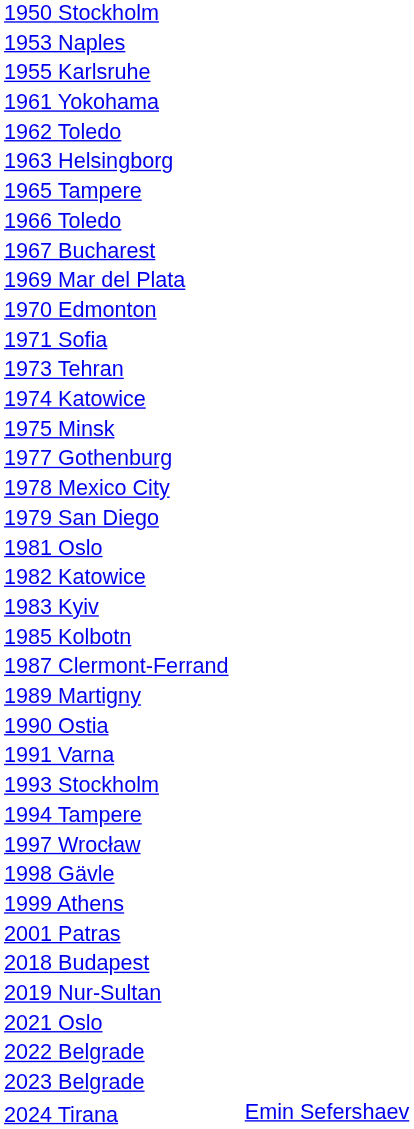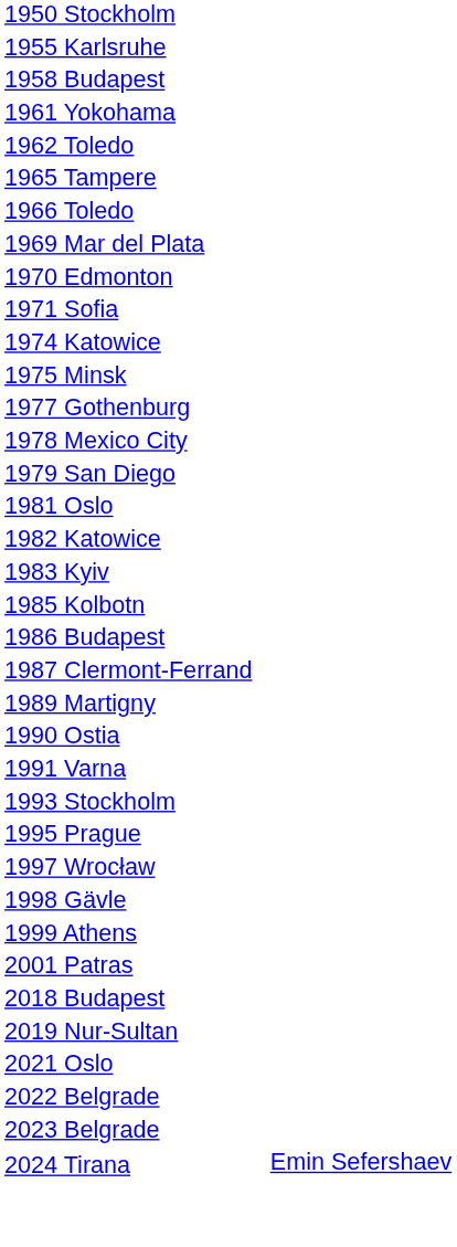- row: 1953 Naples
+ row: 1958 Budapest
- row: 1963 Helsingborg
- row: 1967 Bucharest
- row: 1973 Tehran
+ row: 1986 Budapest
- row: 1994 Tampere
+ row: 1995 Prague
